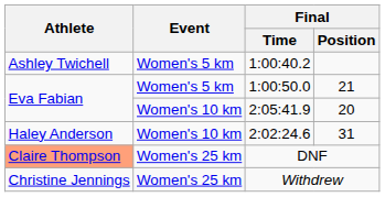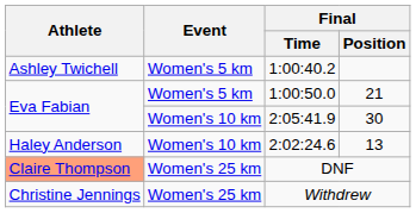2:05:41.9 | Final / Position: 20 -> 30
2:02:24.6 | Final / Position: 31 -> 13
